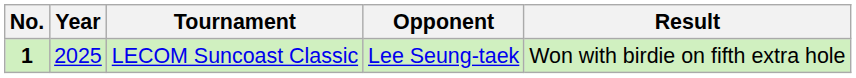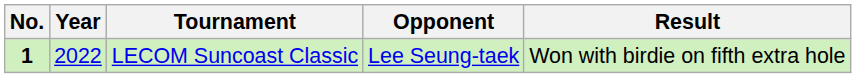LECOM Suncoast Classic | Year: 2025 -> 2022
